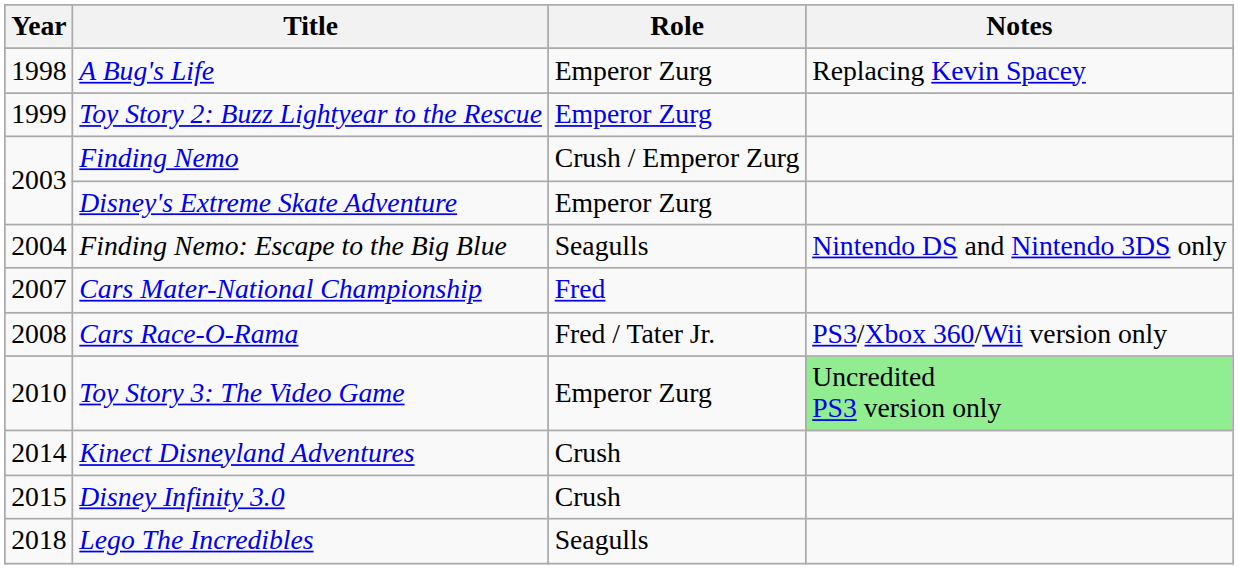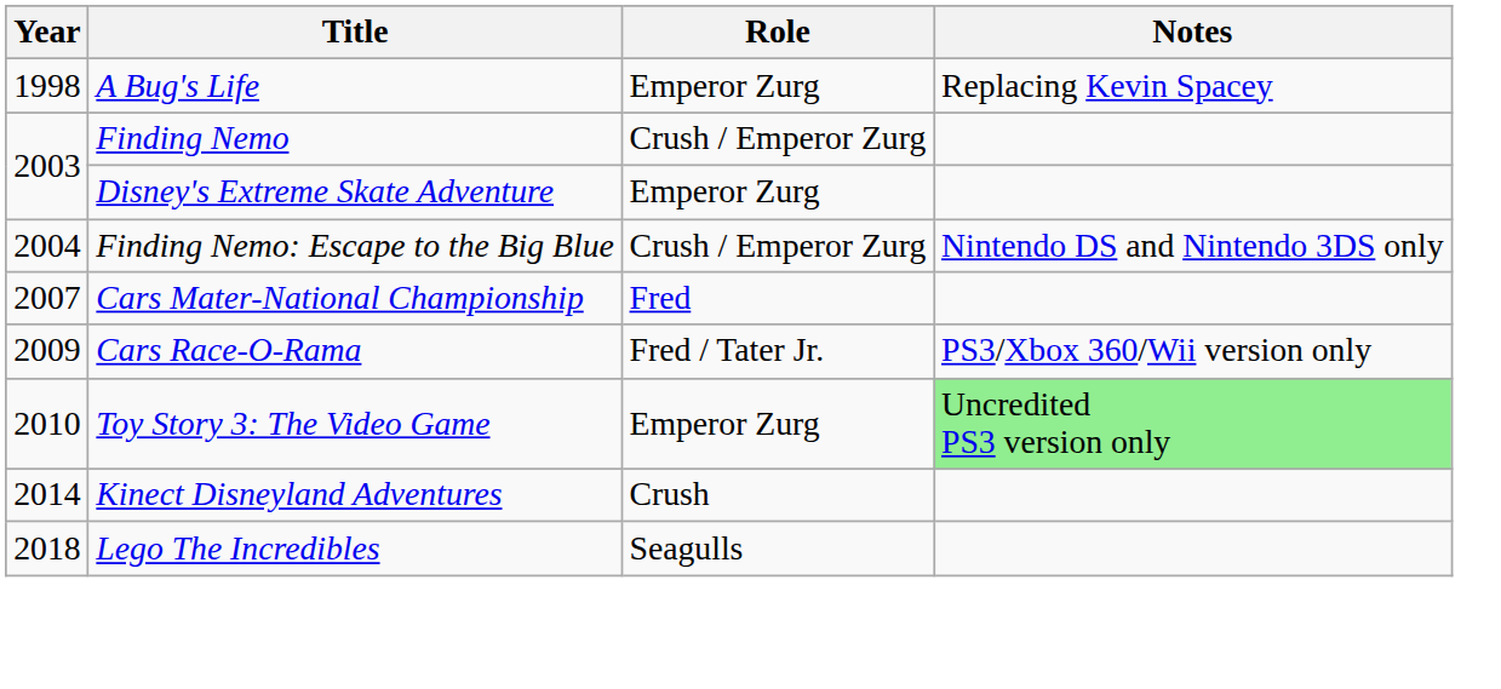- row: 1999 | Toy Story 2: Buzz Lightyear to the Rescue | Emperor Zurg
Finding Nemo: Escape to the Big Blue | Role: Seagulls -> Crush / Emperor Zurg
Cars Race-O-Rama | Year: 2008 -> 2009
- row: 2015 | Disney Infinity 3.0 | Crush
